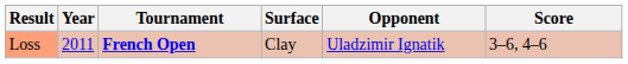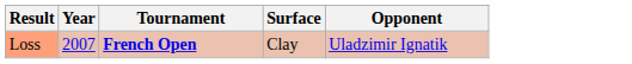- column: Score | 3–6, 4–6
Loss | Year: 2011 -> 2007
